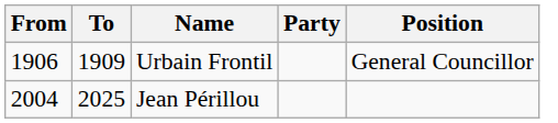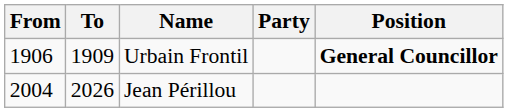Urbain Frontil | Position: normal -> bold
Jean Périllou | To: 2025 -> 2026
